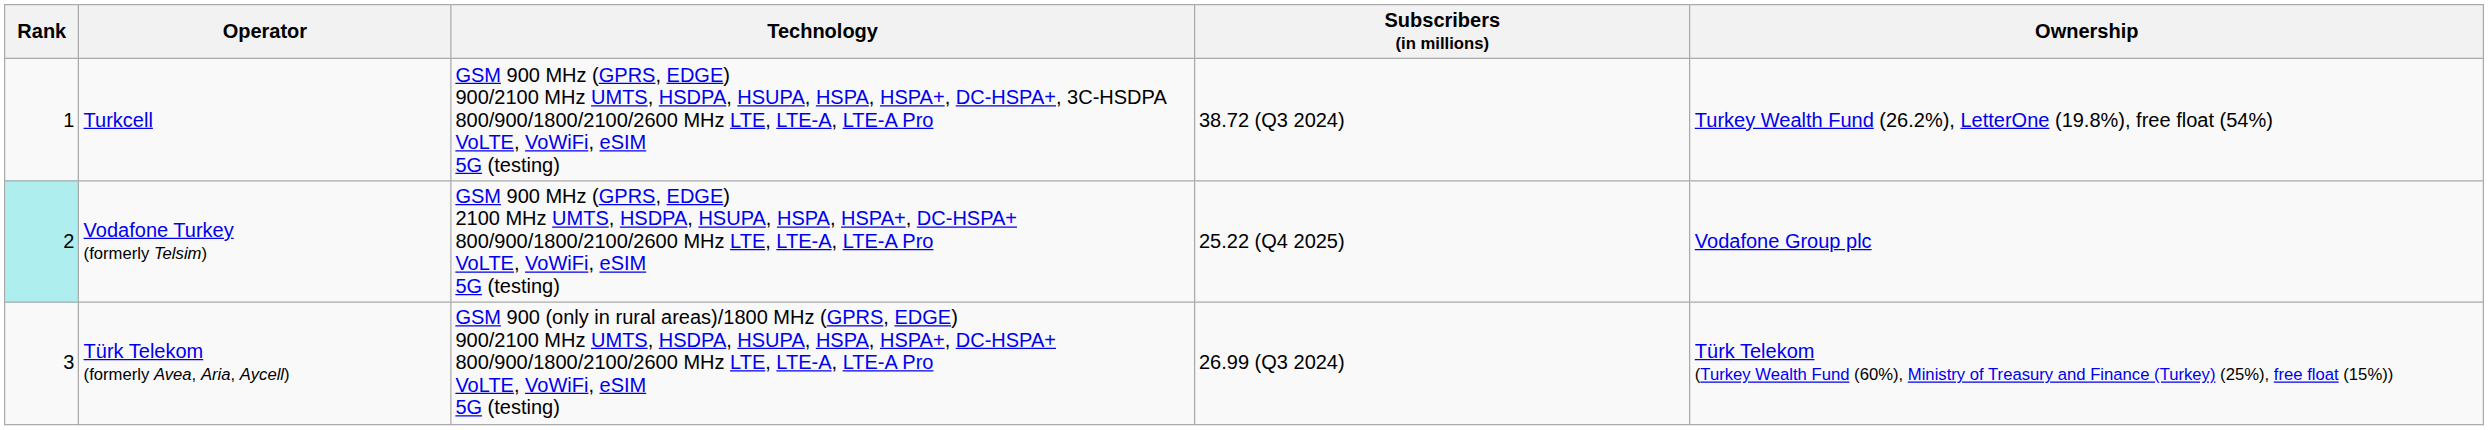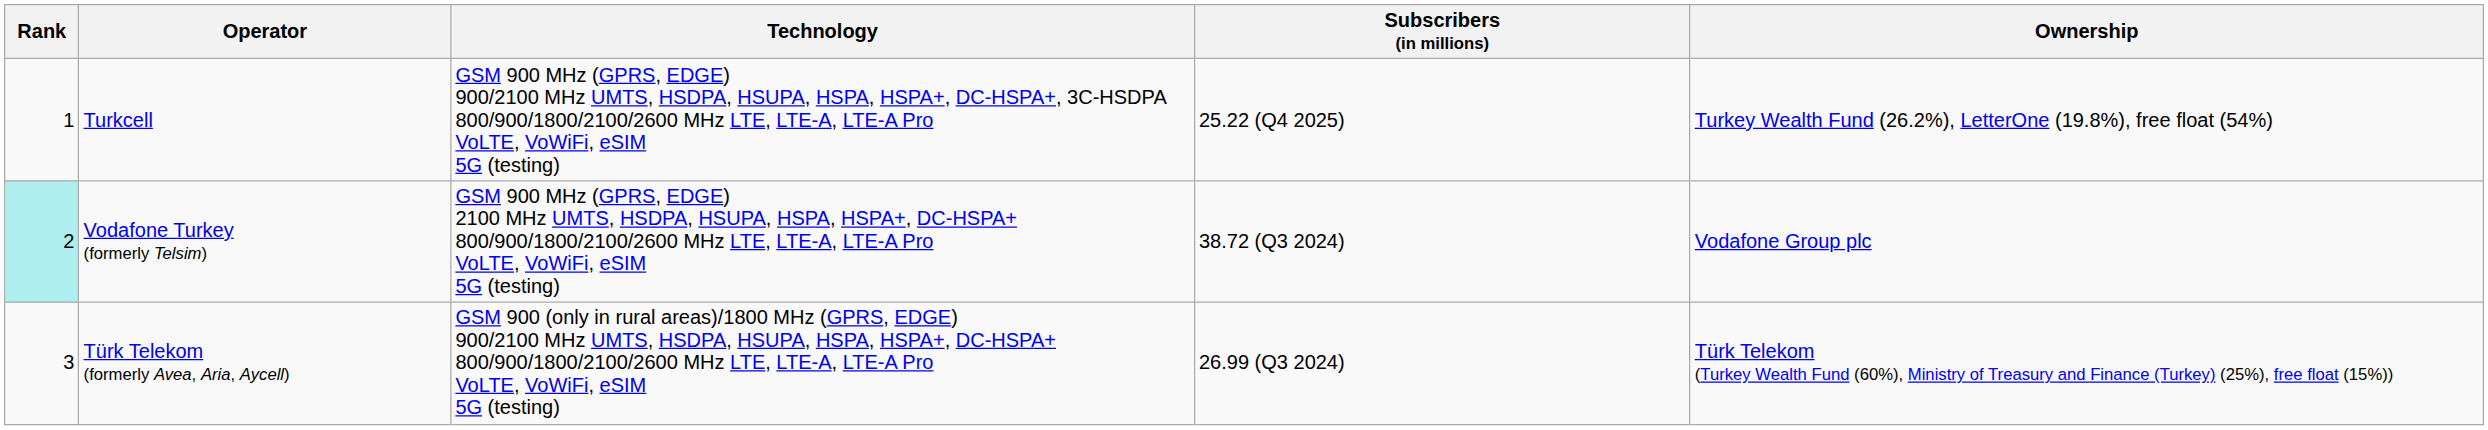Turkcell | Subscribers (in millions): 38.72 (Q3 2024) -> 25.22 (Q4 2025)
Vodafone Turkey (formerly Telsim) | Subscribers (in millions): 25.22 (Q4 2025) -> 38.72 (Q3 2024)
